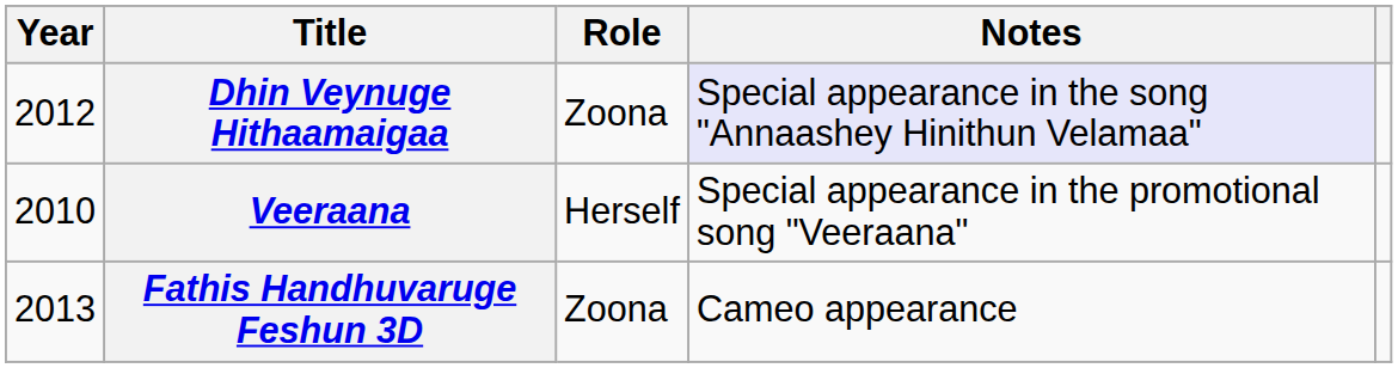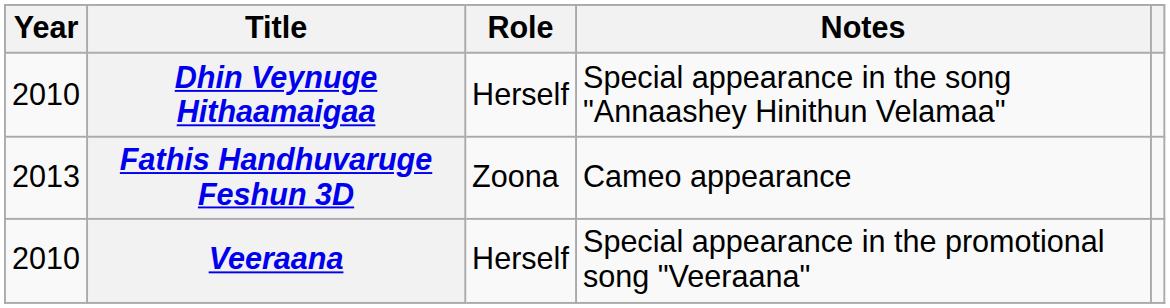Dhin Veynuge Hithaamaigaa | Year: 2012 -> 2010
Dhin Veynuge Hithaamaigaa | Role: Zoona -> Herself
Dhin Veynuge Hithaamaigaa | Notes: lavender background -> no background
rows swapped: Veeraana <-> Fathis Handhuvaruge Feshun 3D
